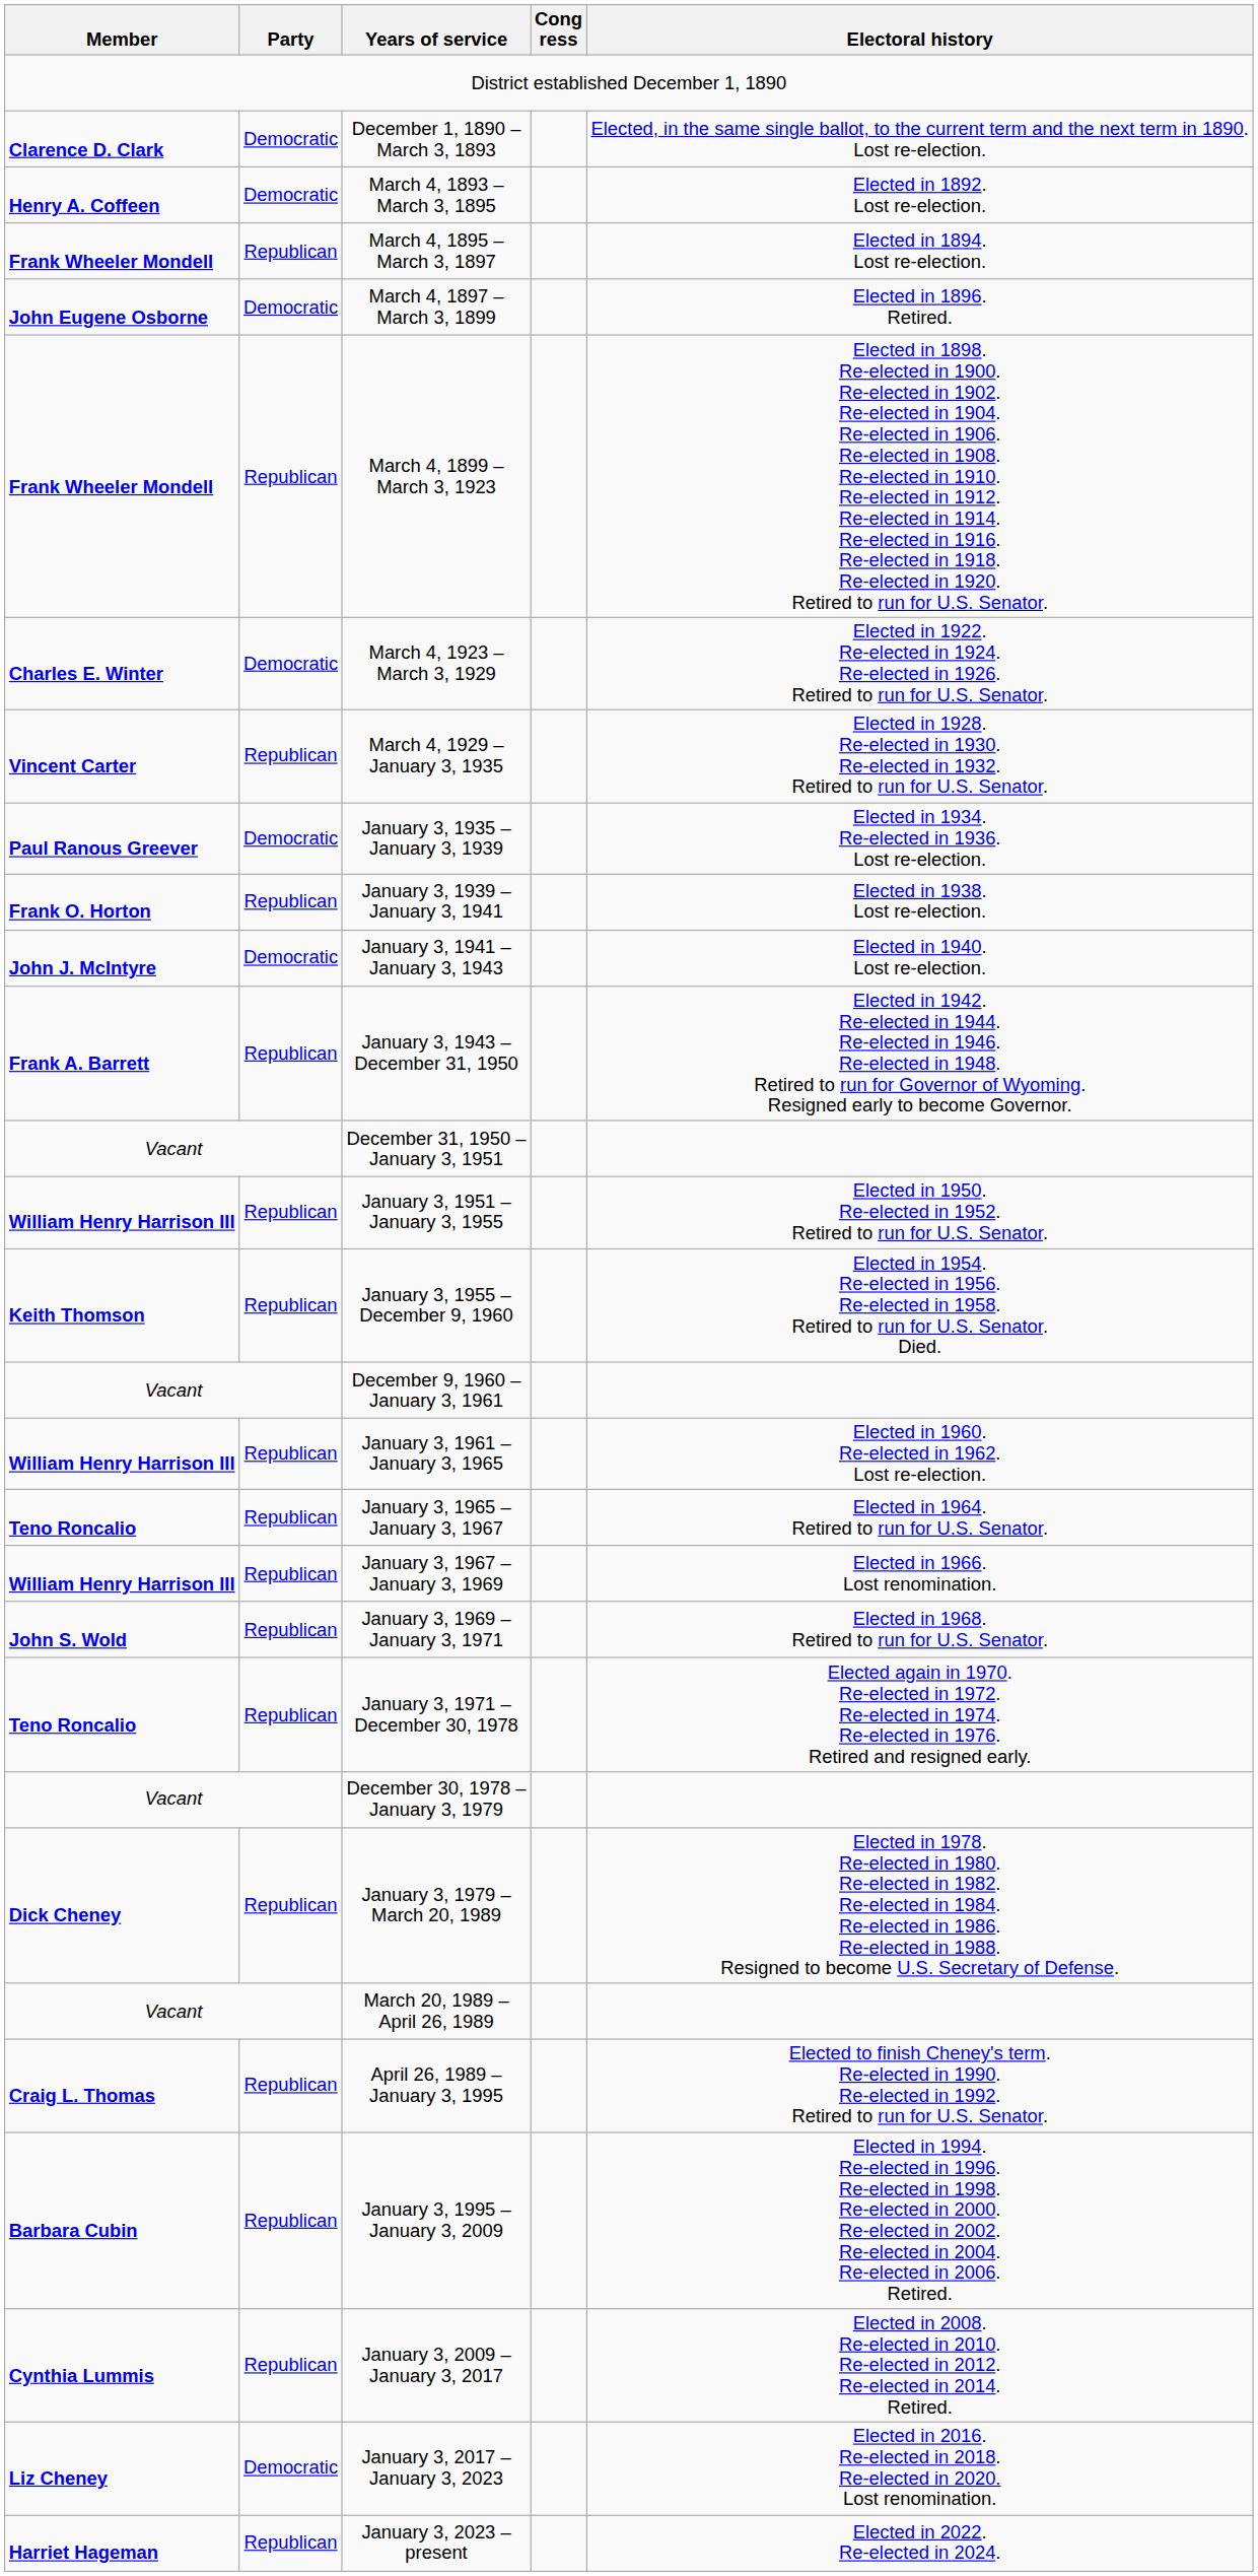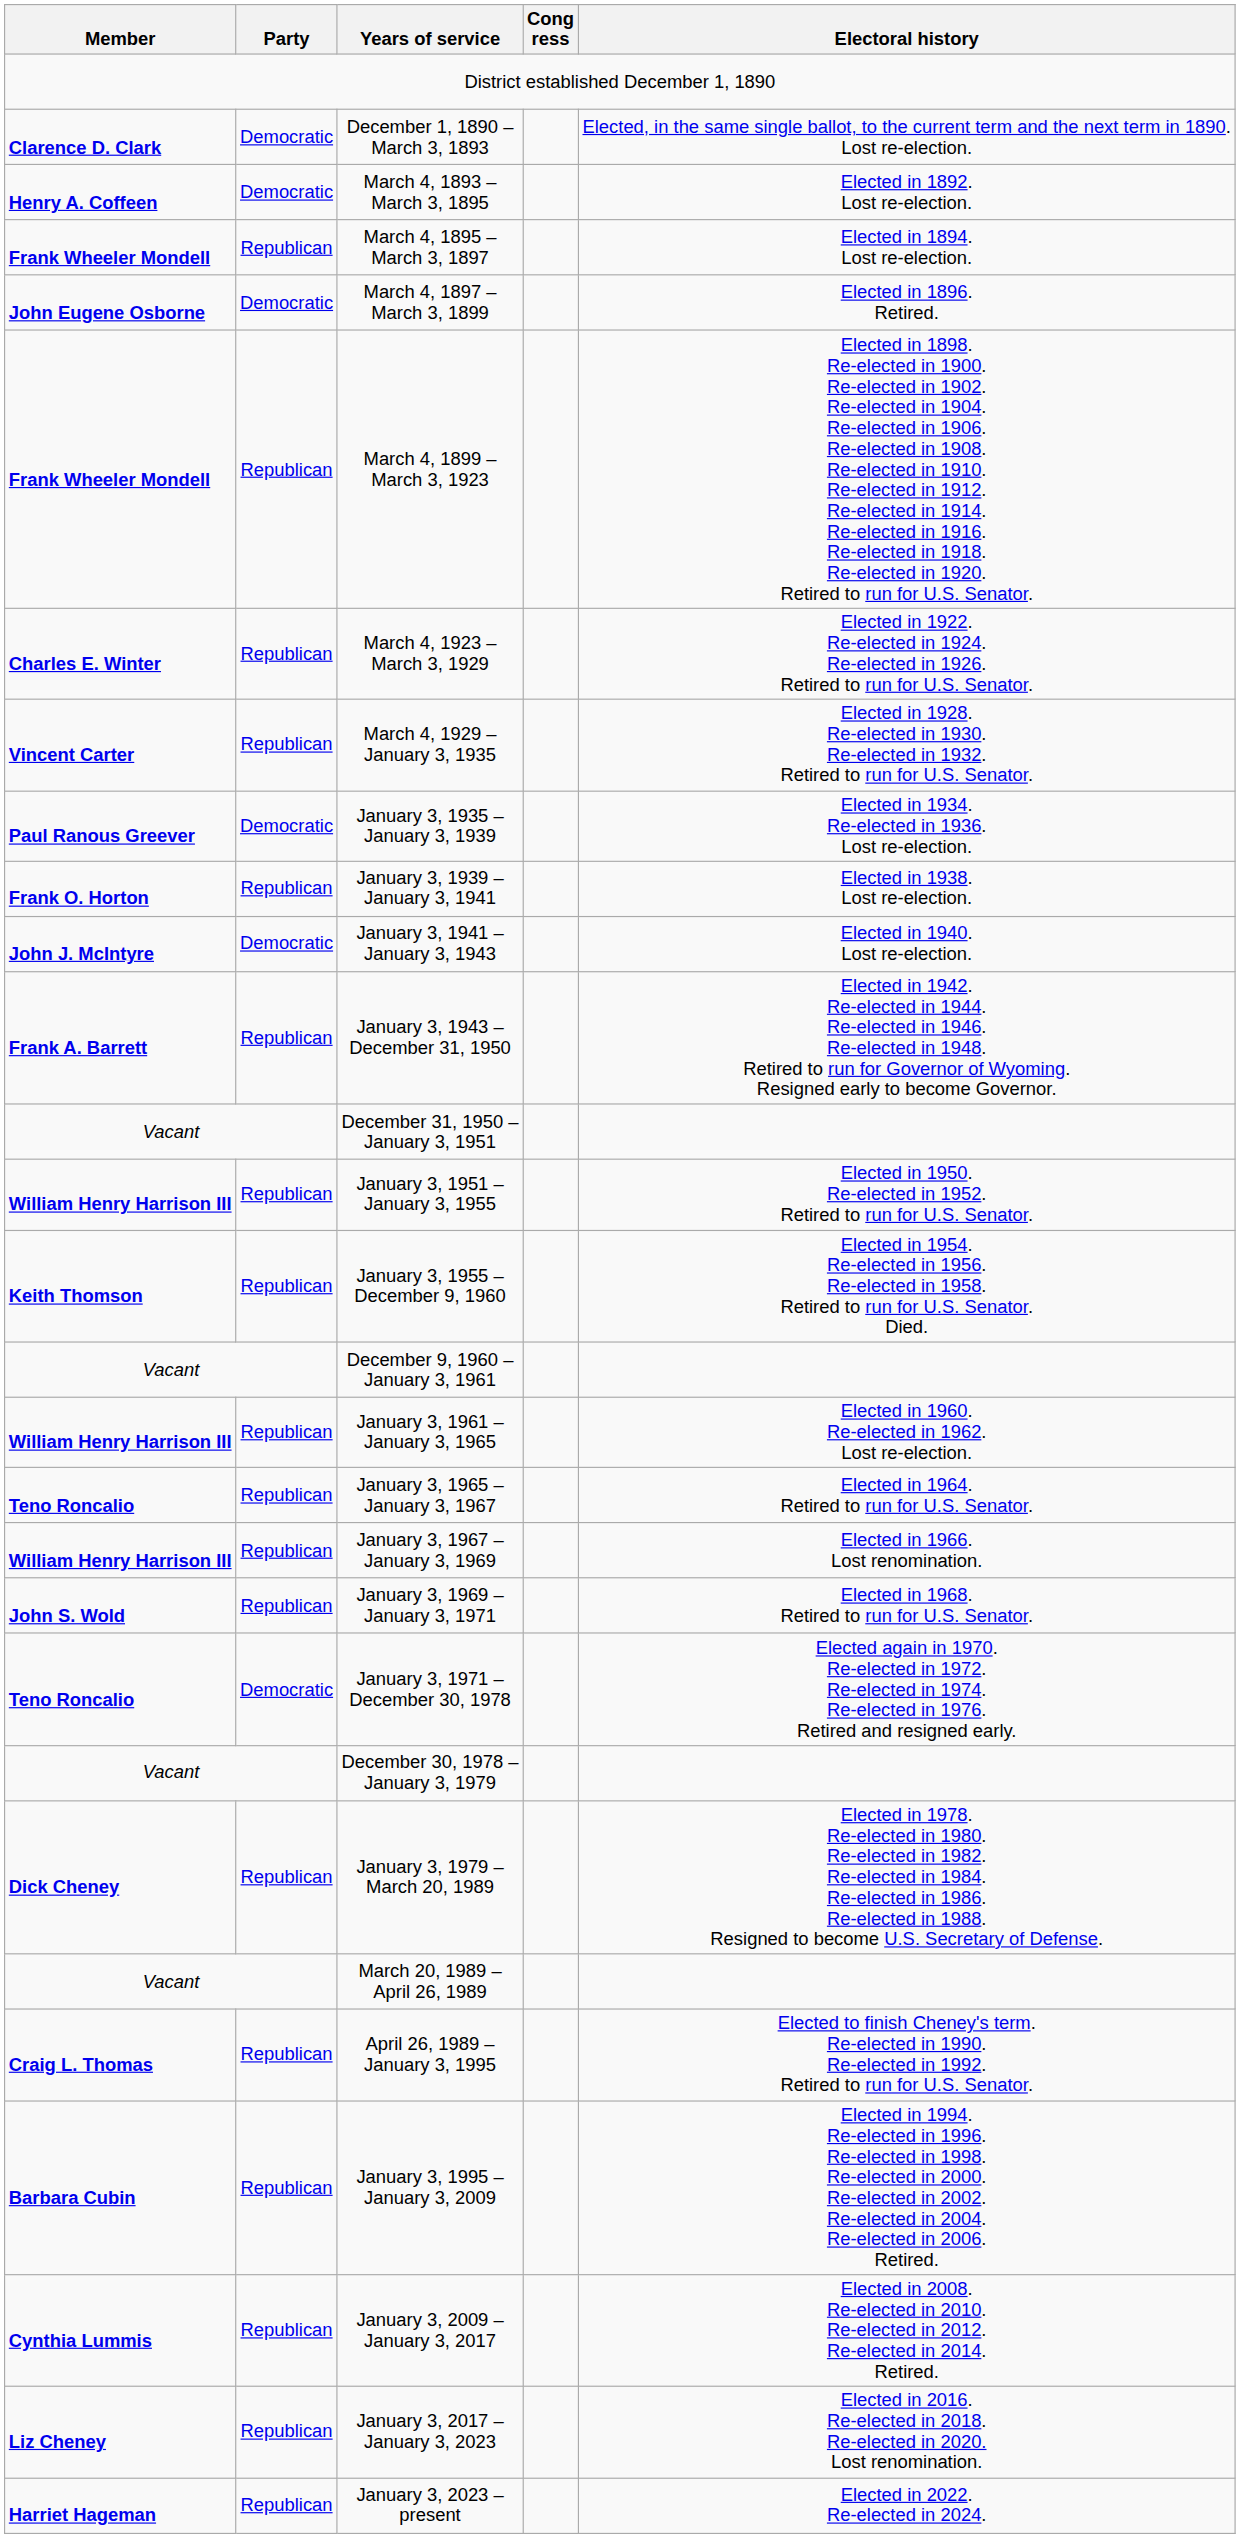March 4, 1923 – March 3, 1929 | Party: Democratic -> Republican
January 3, 1971 – December 30, 1978 | Party: Republican -> Democratic
January 3, 2017 – January 3, 2023 | Party: Democratic -> Republican
